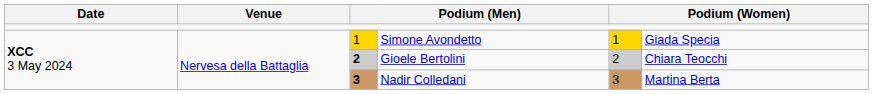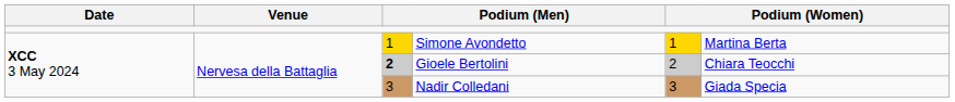Simone Avondetto | column 6: Giada Specia -> Martina Berta
Nadir Colledani | column 3: bold -> normal
Nadir Colledani | column 6: Martina Berta -> Giada Specia
